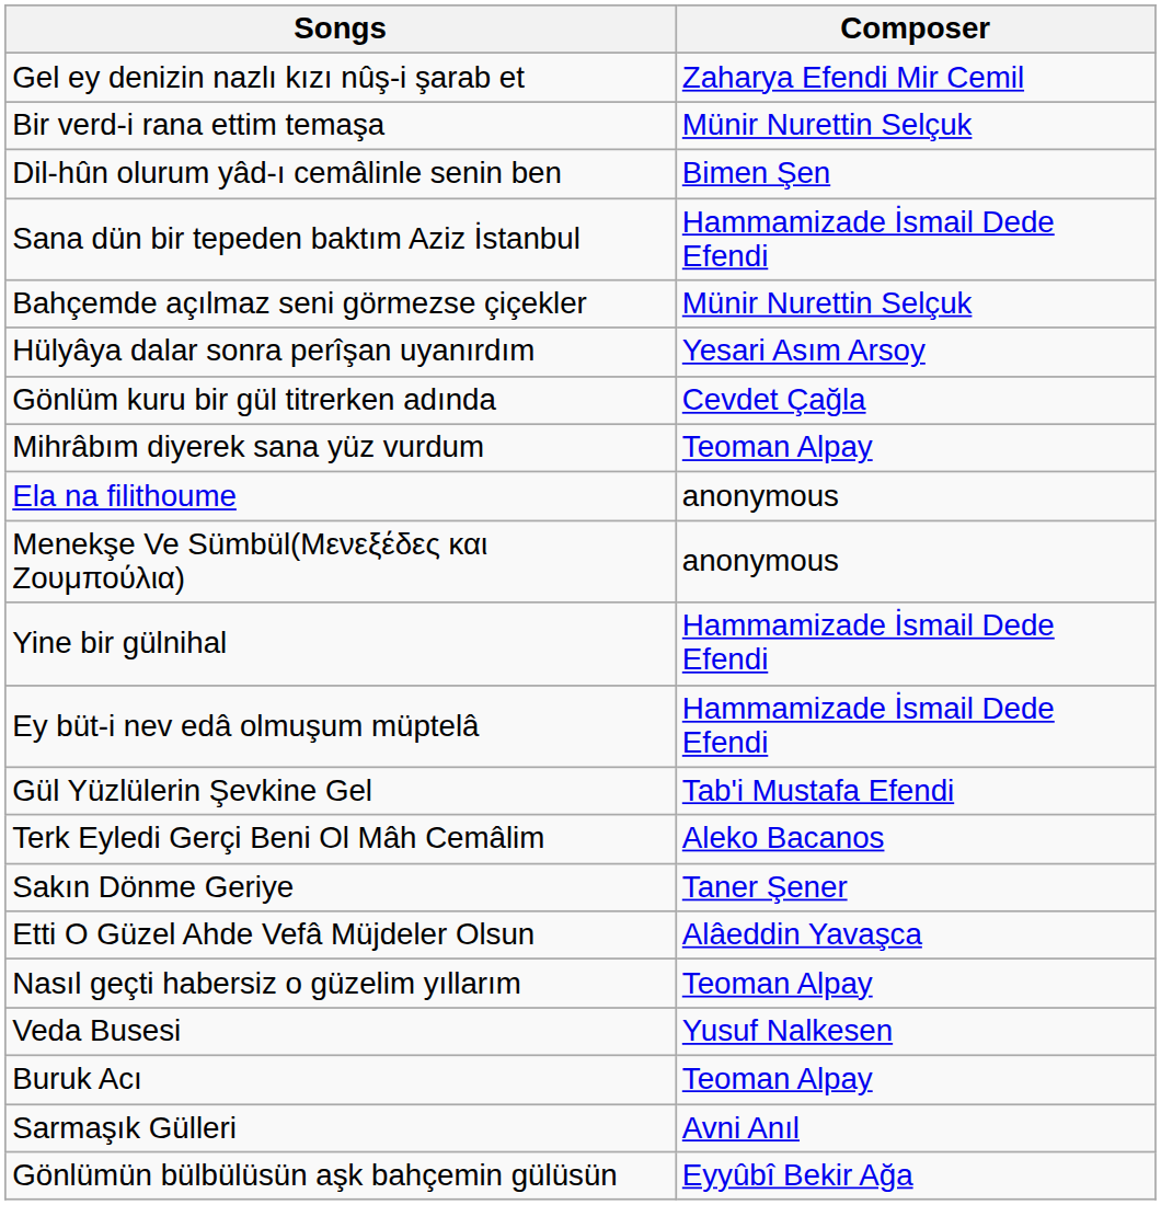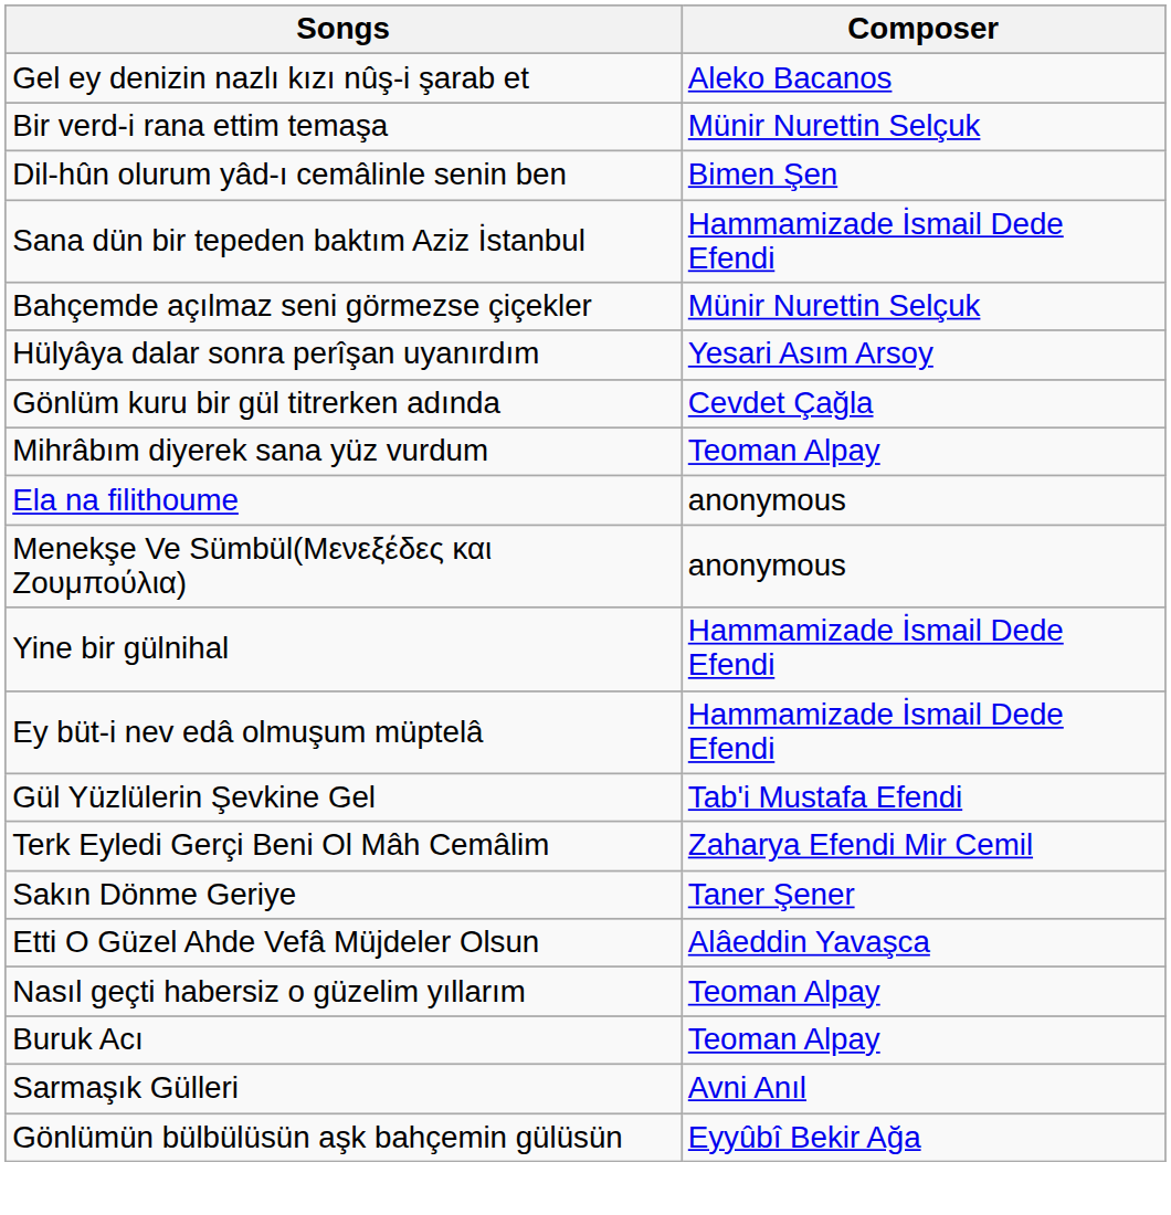Gel ey denizin nazlı kızı nûş-i şarab et | Composer: Zaharya Efendi Mir Cemil -> Aleko Bacanos
Terk Eyledi Gerçi Beni Ol Mâh Cemâlim | Composer: Aleko Bacanos -> Zaharya Efendi Mir Cemil
- row: Veda Busesi | Yusuf Nalkesen
